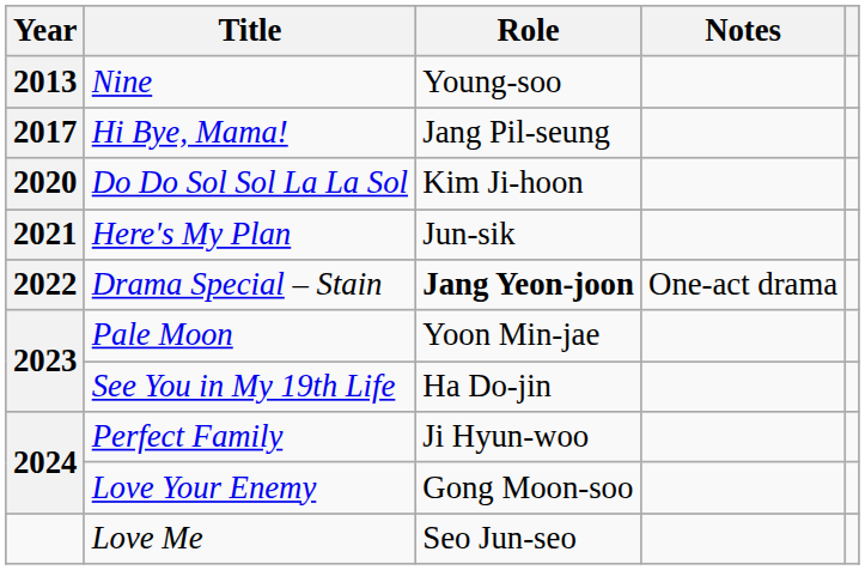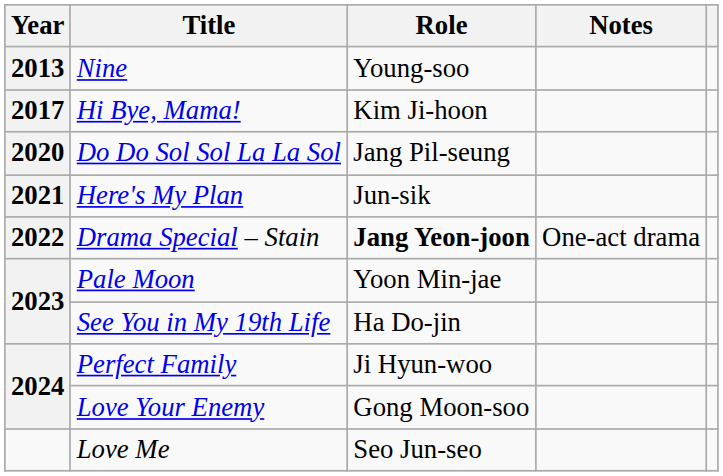Hi Bye, Mama! | Role: Jang Pil-seung -> Kim Ji-hoon
Do Do Sol Sol La La Sol | Role: Kim Ji-hoon -> Jang Pil-seung
